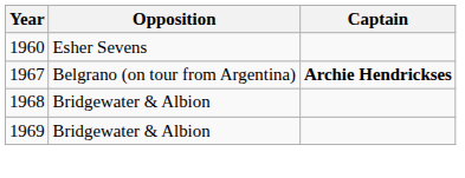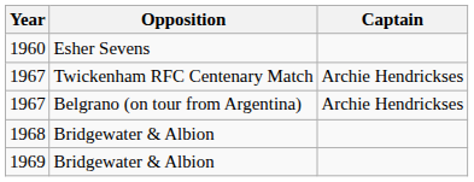+ row: 1967 | Twickenham RFC Centenary Match | Archie Hendrickses
1967 / Belgrano (on tour from Argentina) | Captain: bold -> normal
